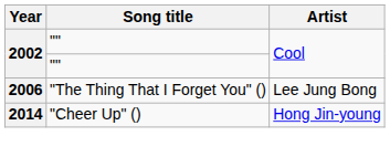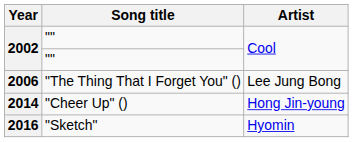+ row: 2016 | "Sketch" | Hyomin
